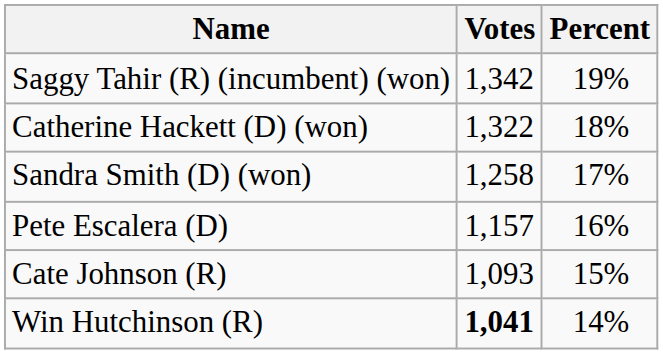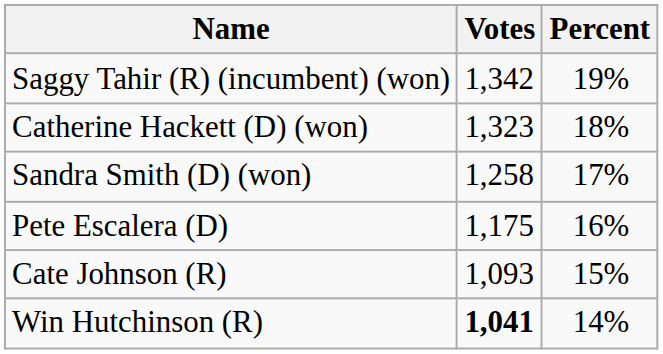Catherine Hackett (D) (won) | Votes: 1,322 -> 1,323
Pete Escalera (D) | Votes: 1,157 -> 1,175
